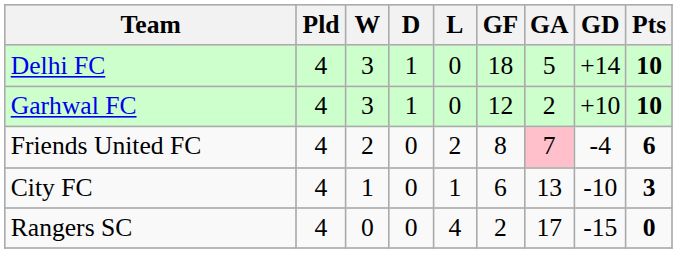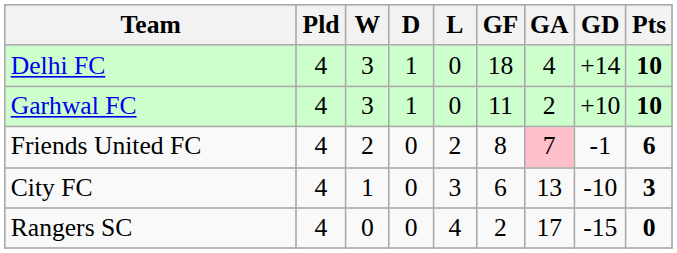Delhi FC | GA: 5 -> 4
Garhwal FC | GF: 12 -> 11
Friends United FC | GD: -4 -> -1
City FC | L: 1 -> 3
